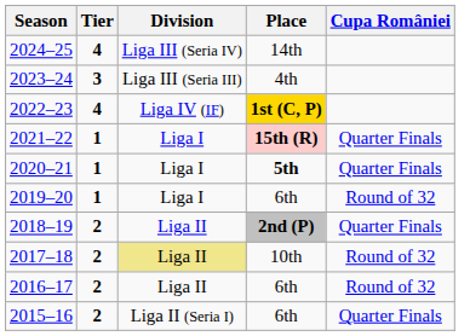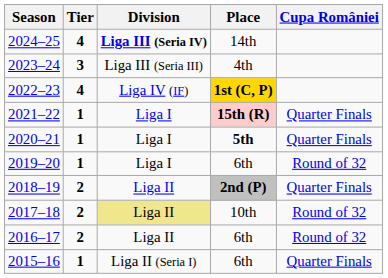2024–25 | Division: normal -> bold
2015–16 | Tier: 2 -> 1
